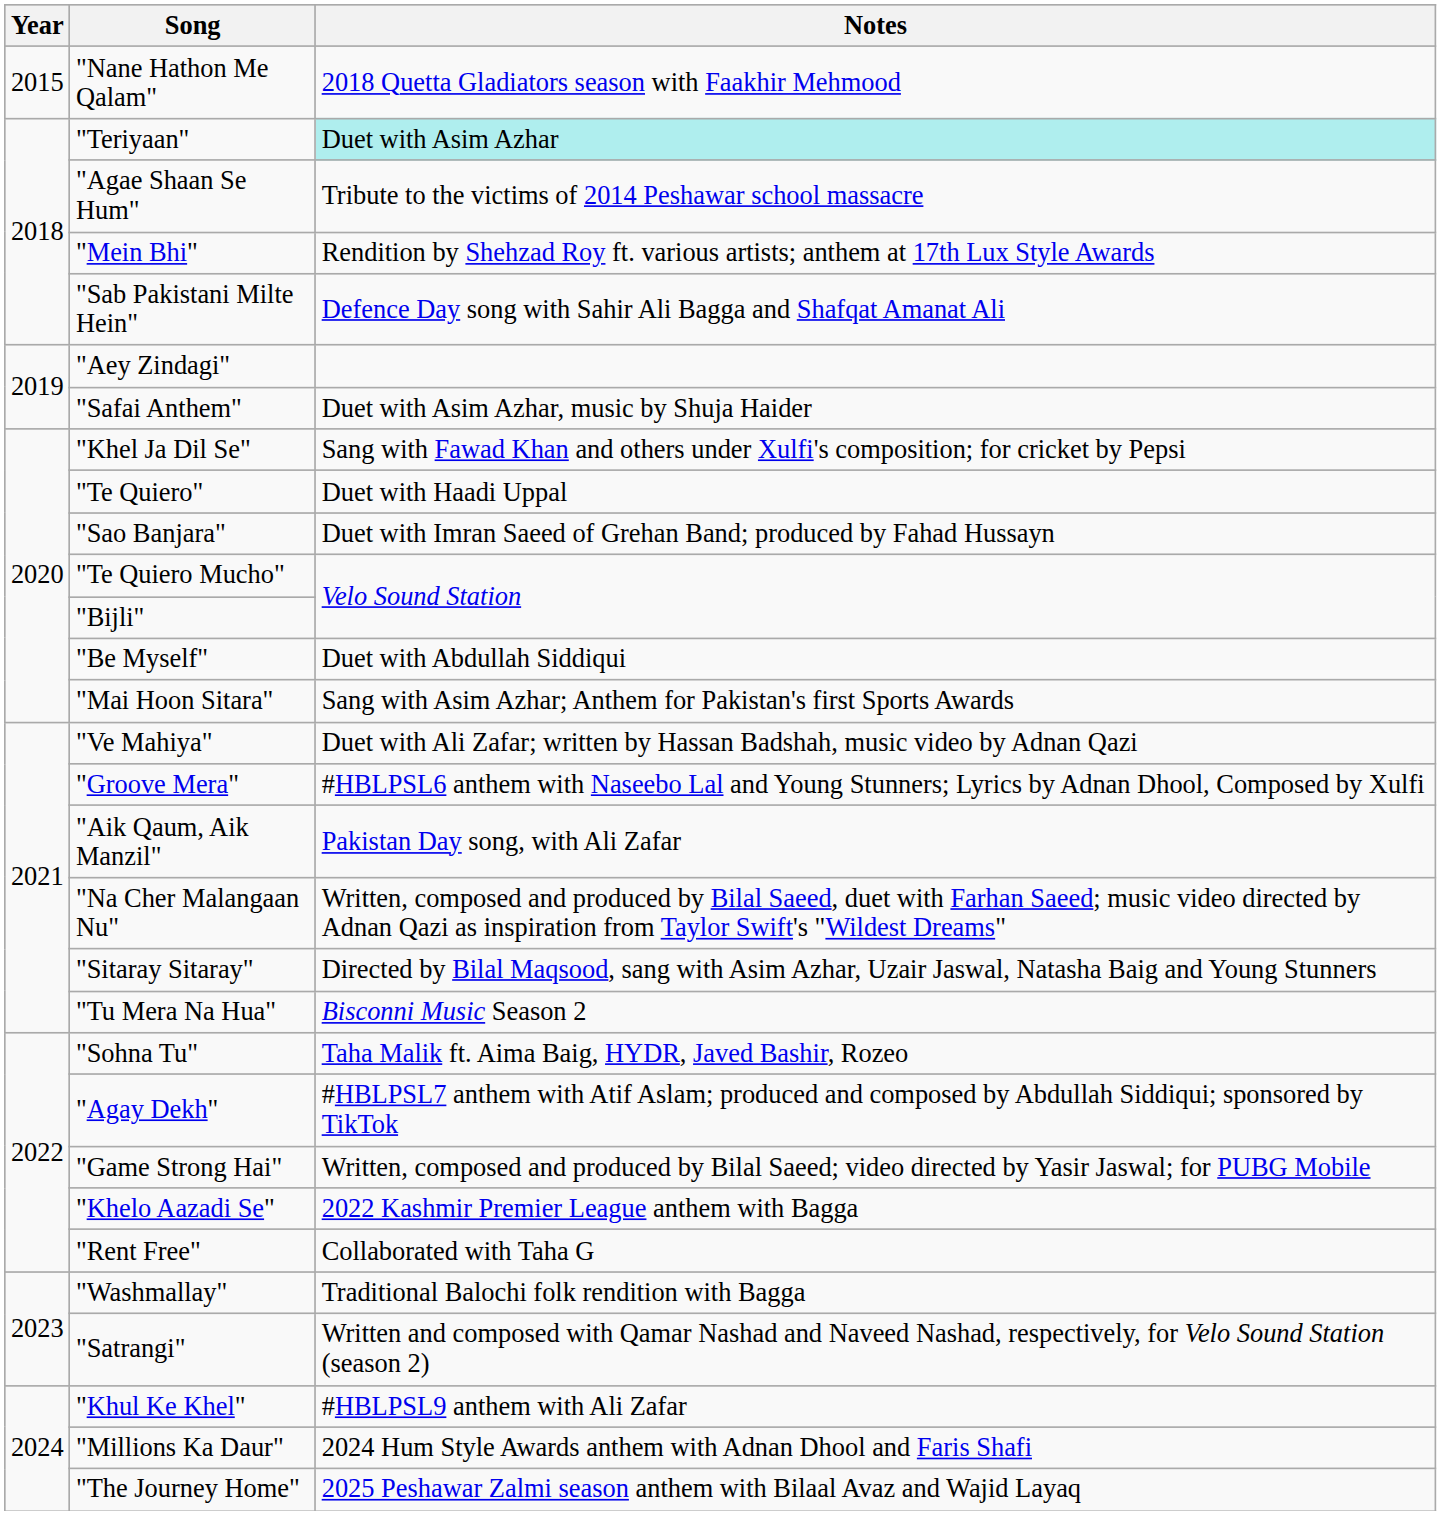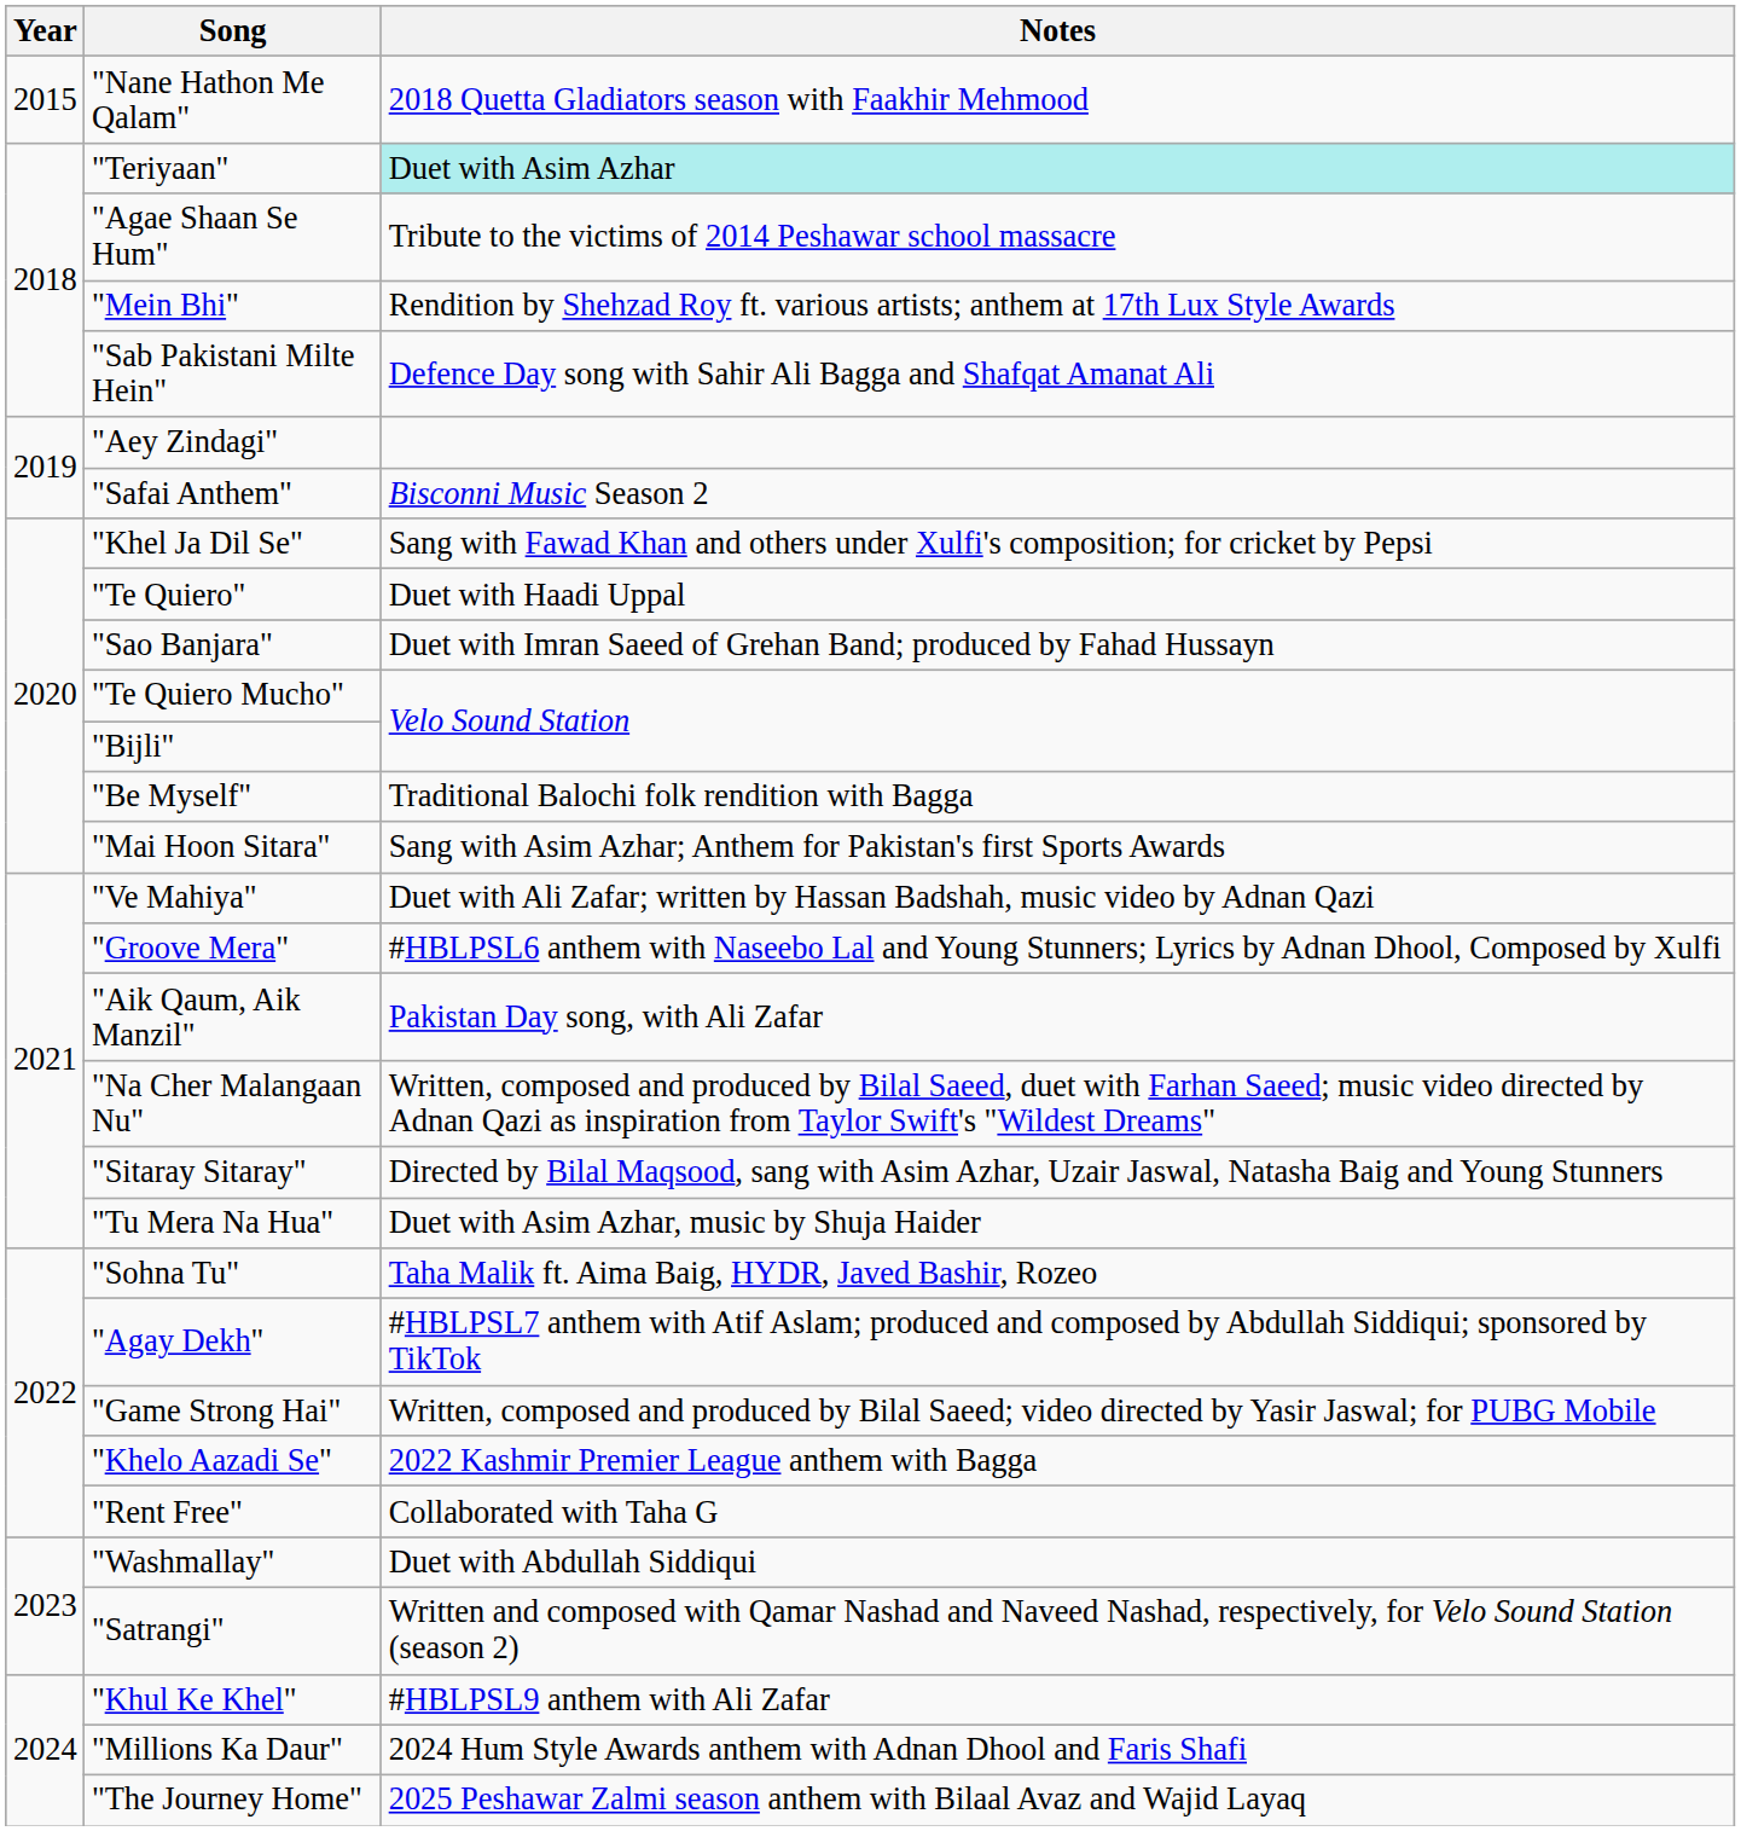"Safai Anthem" | Notes: Duet with Asim Azhar, music by Shuja Haider -> Bisconni Music Season 2
"Be Myself" | Notes: Duet with Abdullah Siddiqui -> Traditional Balochi folk rendition with Bagga
"Tu Mera Na Hua" | Notes: Bisconni Music Season 2 -> Duet with Asim Azhar, music by Shuja Haider
"Washmallay" | Notes: Traditional Balochi folk rendition with Bagga -> Duet with Abdullah Siddiqui
